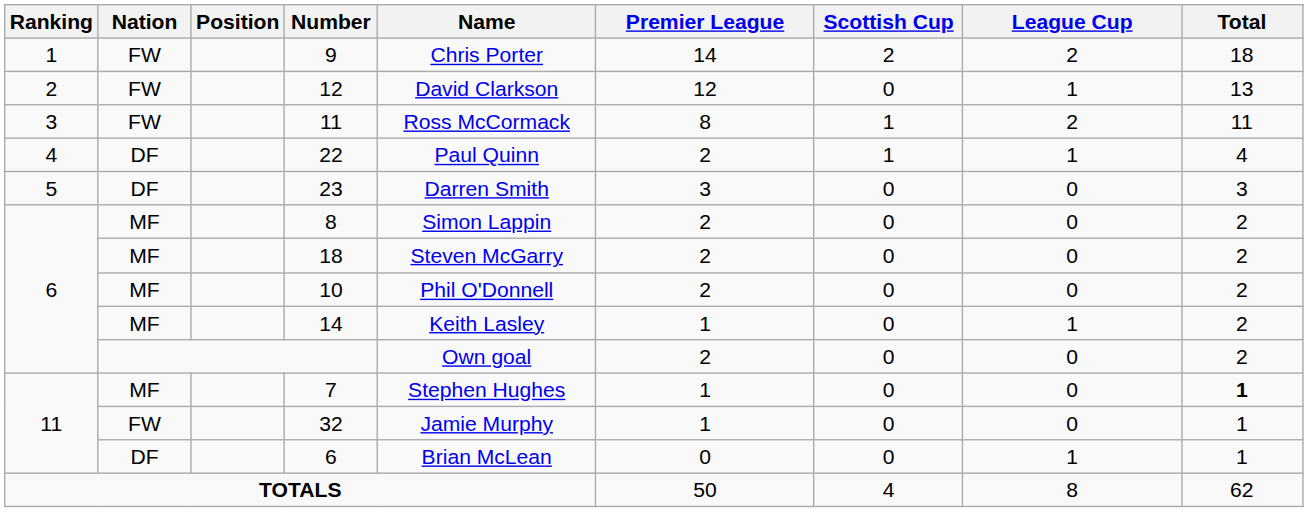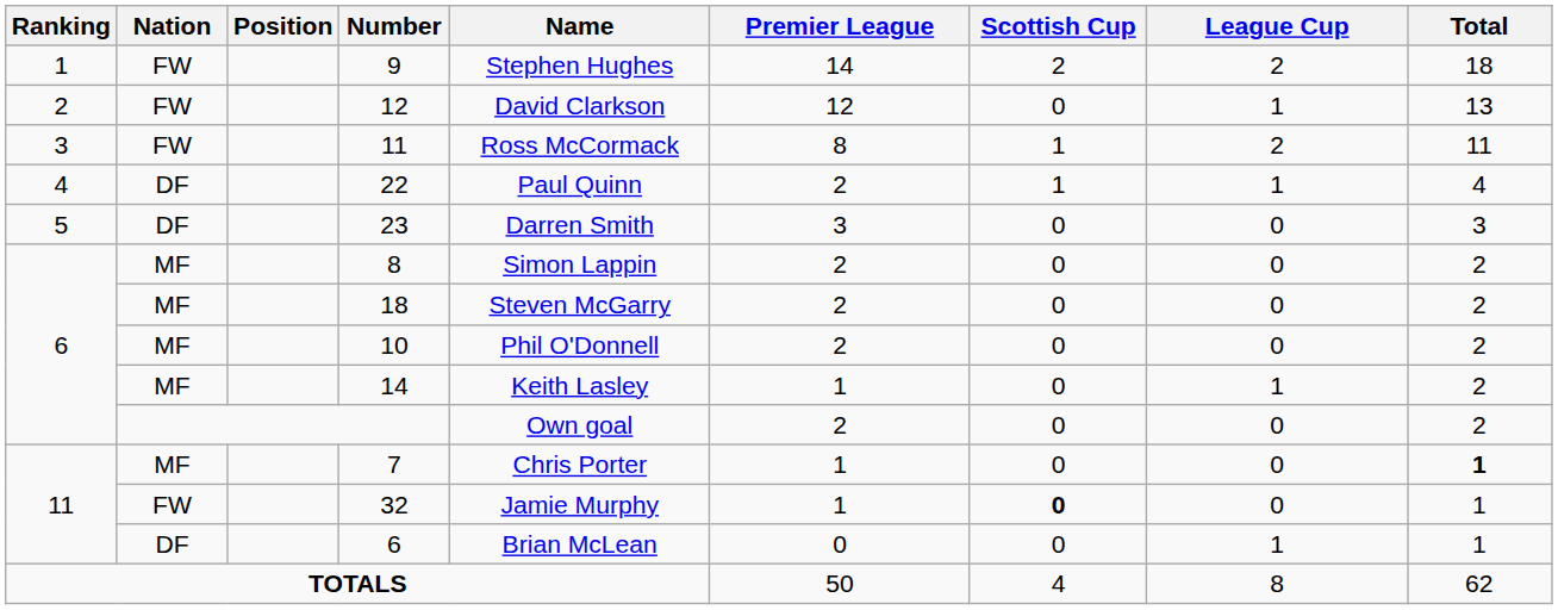9 | Name: Chris Porter -> Stephen Hughes
7 | Name: Stephen Hughes -> Chris Porter
32 | Scottish Cup: normal -> bold
